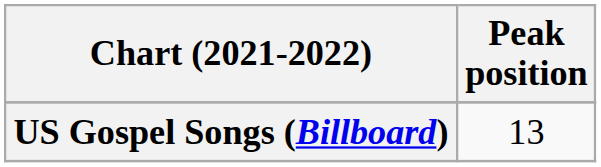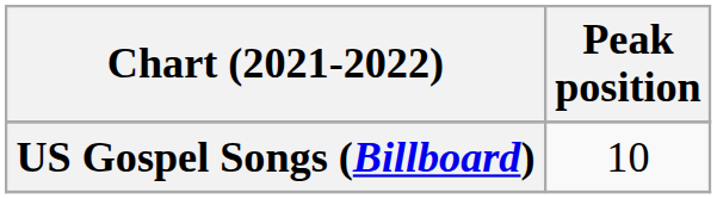US Gospel Songs (Billboard) | Peak position: 13 -> 10
